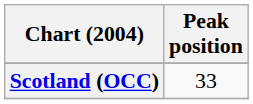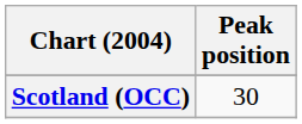Scotland (OCC) | Peak position: 33 -> 30
